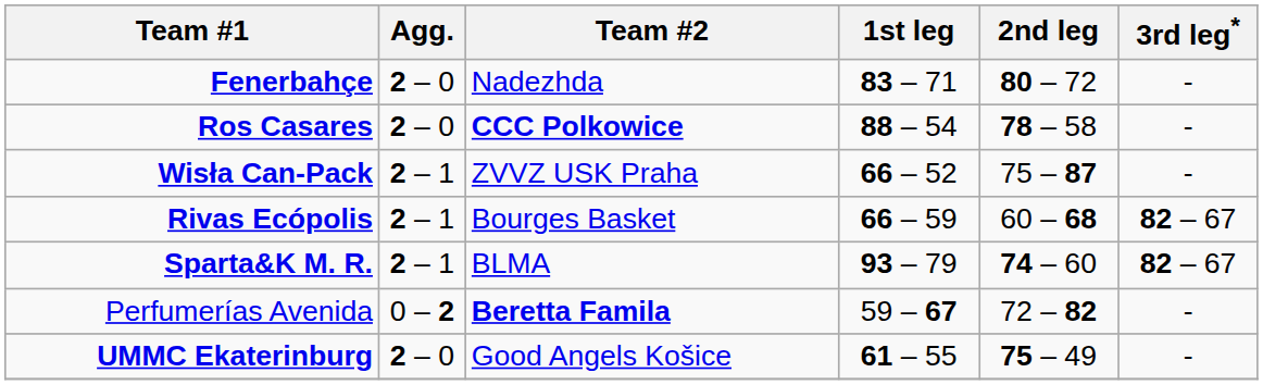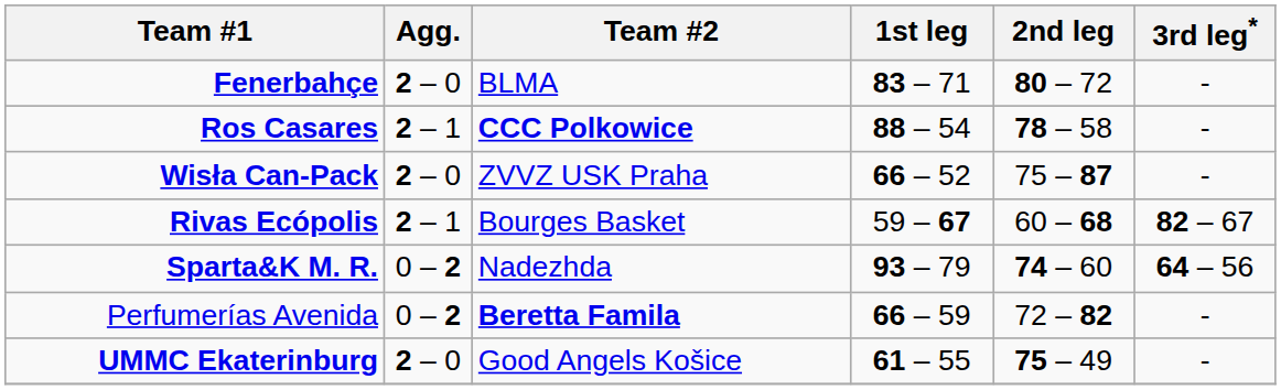Fenerbahçe | Team #2: Nadezhda -> BLMA
Ros Casares | Agg.: 2 – 0 -> 2 – 1
Wisła Can-Pack | Agg.: 2 – 1 -> 2 – 0
Rivas Ecópolis | 1st leg: 66 – 59 -> 59 – 67
Sparta&K M. R. | Agg.: 2 – 1 -> 0 – 2
Sparta&K M. R. | Team #2: BLMA -> Nadezhda
Sparta&K M. R. | 3rd leg*: 82 – 67 -> 64 – 56
Perfumerías Avenida | 1st leg: 59 – 67 -> 66 – 59
